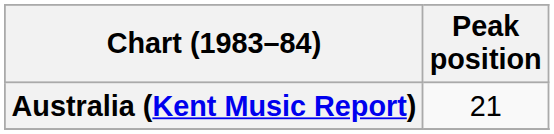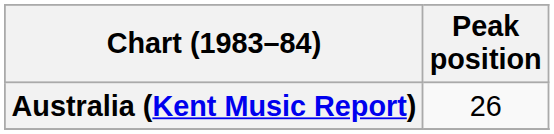Australia (Kent Music Report) | Peak position: 21 -> 26
